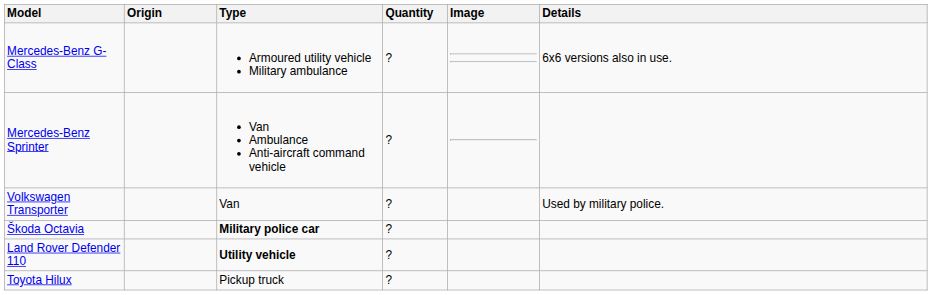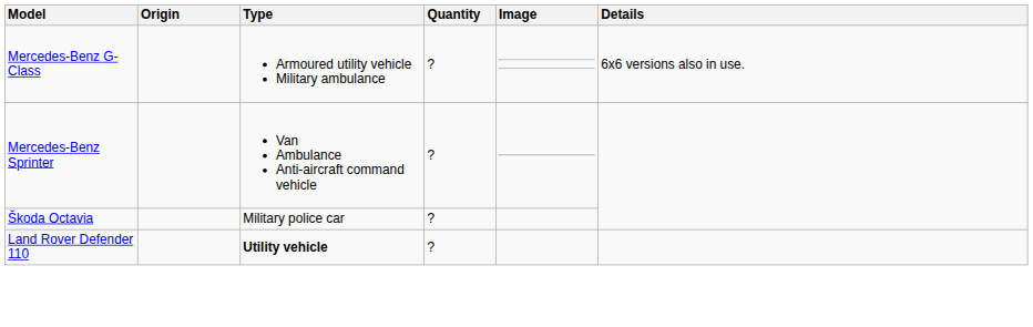- row: Volkswagen Transporter | Van | ? | Used by military police.
Škoda Octavia | Type: bold -> normal
- row: Toyota Hilux | Pickup truck | ?
